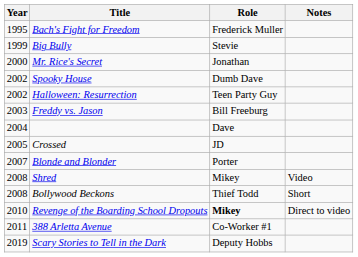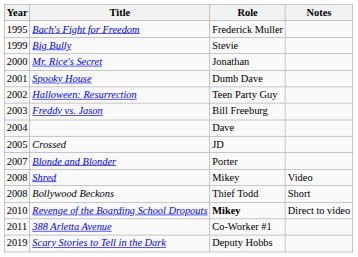Spooky House | Year: 2002 -> 2001
